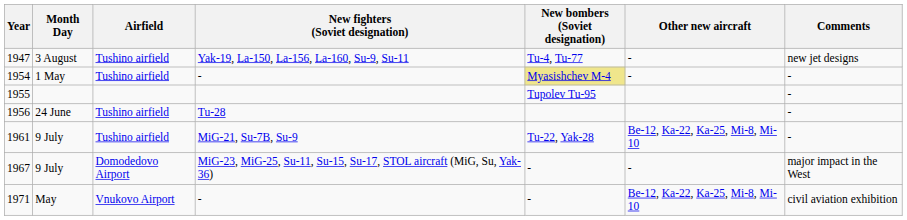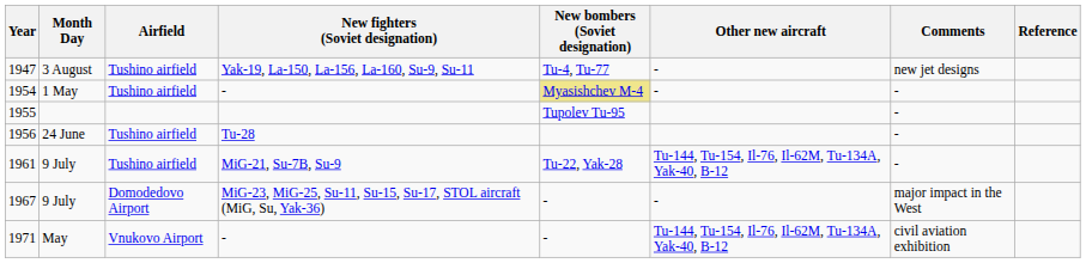+ column: Reference
1961 | Other new aircraft: Be-12, Ka-22, Ka-25, Mi-8, Mi-10 -> Tu-144, Tu-154, Il-76, Il-62M, Tu-134A, Yak-40, B-12
1971 | Other new aircraft: Be-12, Ka-22, Ka-25, Mi-8, Mi-10 -> Tu-144, Tu-154, Il-76, Il-62M, Tu-134A, Yak-40, B-12
